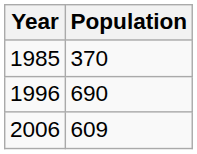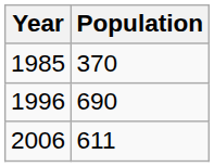2006 | Population: 609 -> 611
